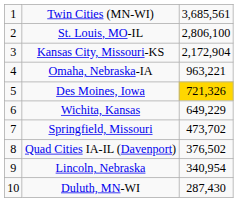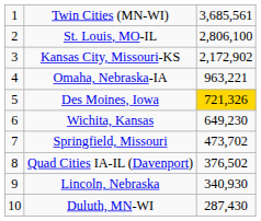Kansas City, Missouri-KS | column 3: 2,172,904 -> 2,172,902
Wichita, Kansas | column 3: 649,229 -> 649,230
Lincoln, Nebraska | column 3: 340,954 -> 340,930
